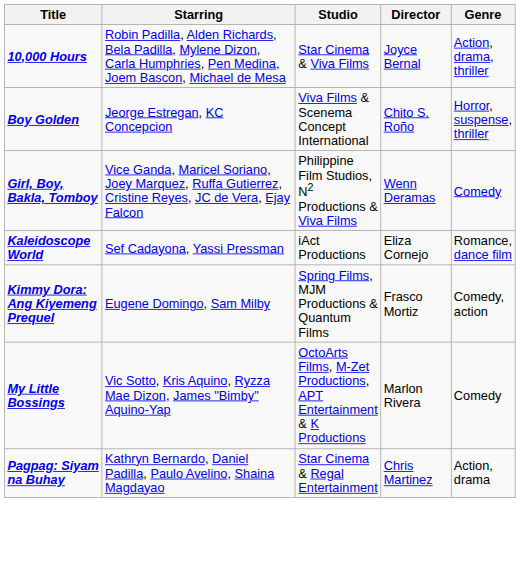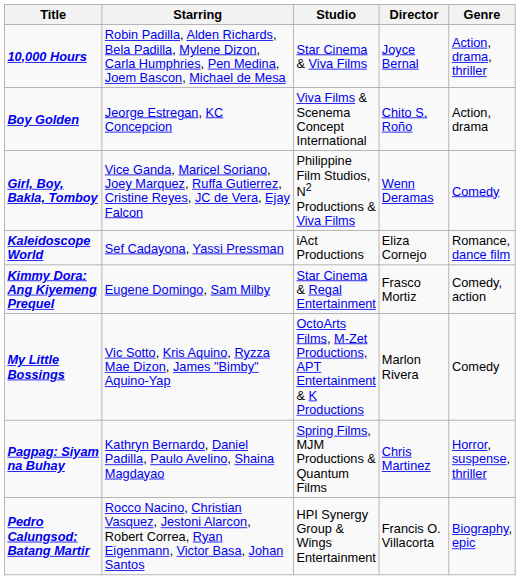Boy Golden | Genre: Horror, suspense, thriller -> Action, drama
Kimmy Dora: Ang Kiyemeng Prequel | Studio: Spring Films, MJM Productions & Quantum Films -> Star Cinema & Regal Entertainment
Pagpag: Siyam na Buhay | Studio: Star Cinema & Regal Entertainment -> Spring Films, MJM Productions & Quantum Films
Pagpag: Siyam na Buhay | Genre: Action, drama -> Horror, suspense, thriller
+ row: Pedro Calungsod: Batang Martir | Rocco Nacino, Christian Vasquez, Jestoni Alarcon, Robert Correa, Ryan Eigenmann, Victor Basa, Johan Santos | HPI Synergy Group & Wings Entertainment | Francis O. Villacorta | Biography, epic
